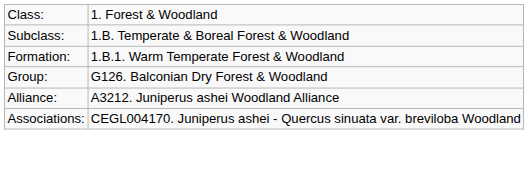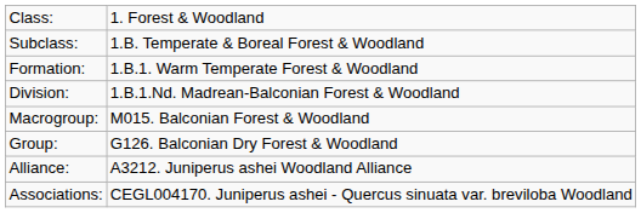+ row: Division: | 1.B.1.Nd. Madrean-Balconian Forest & Woodland
+ row: Macrogroup: | M015. Balconian Forest & Woodland
